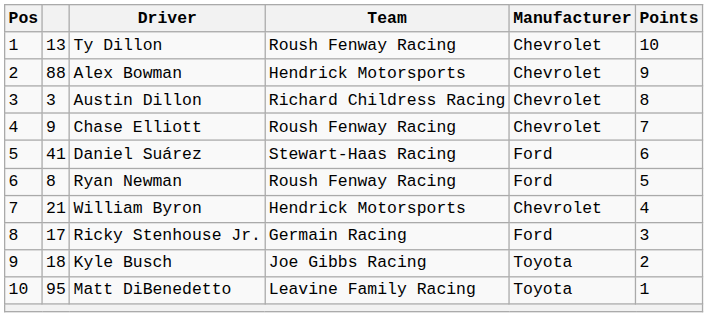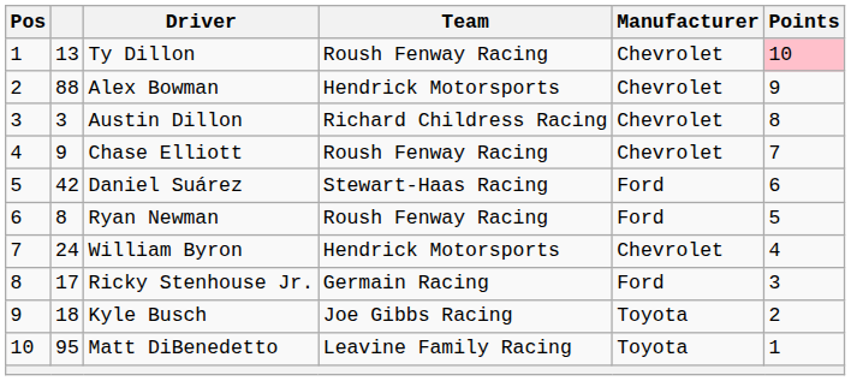Ty Dillon | Points: no background -> pink background
Daniel Suárez | column 2: 41 -> 42
William Byron | column 2: 21 -> 24
